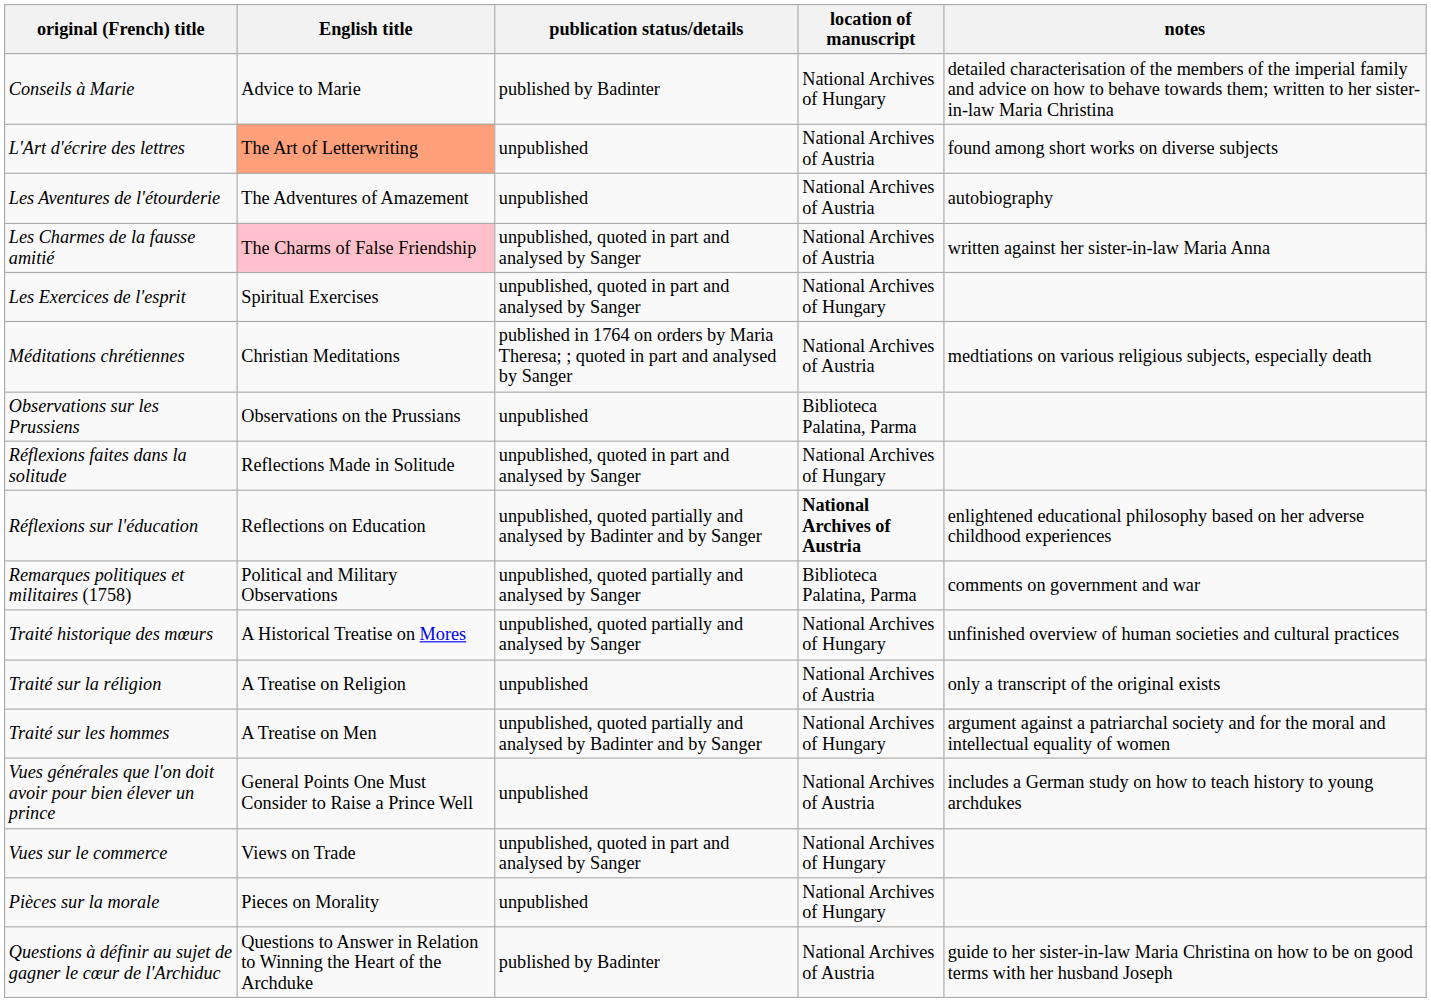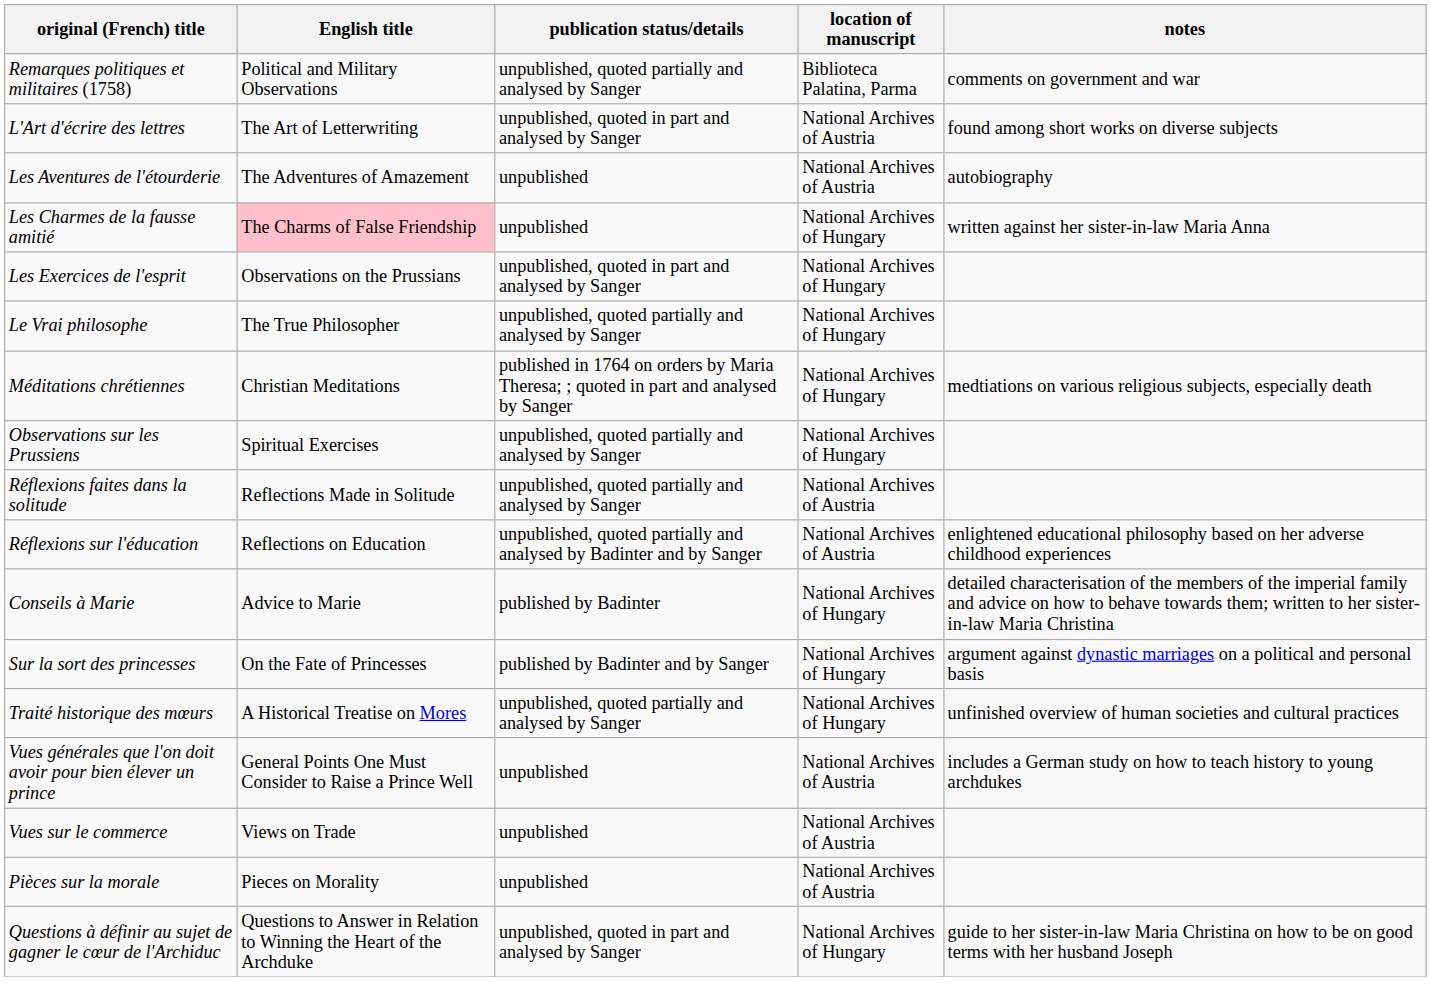rows swapped: Conseils à Marie <-> Remarques politiques et militaires (1758)
L'Art d'écrire des lettres | English title: lightsalmon background -> no background
L'Art d'écrire des lettres | publication status/details: unpublished -> unpublished, quoted in part and analysed by Sanger
Les Charmes de la fausse amitié | publication status/details: unpublished, quoted in part and analysed by Sanger -> unpublished
Les Charmes de la fausse amitié | location of manuscript: National Archives of Austria -> National Archives of Hungary
Les Exercices de l'esprit | English title: Spiritual Exercises -> Observations on the Prussians
+ row: Le Vrai philosophe | The True Philosopher | unpublished, quoted partially and analysed by Sanger | National Archives of Hungary
Méditations chrétiennes | location of manuscript: National Archives of Austria -> National Archives of Hungary
Observations sur les Prussiens | English title: Observations on the Prussians -> Spiritual Exercises
Observations sur les Prussiens | publication status/details: unpublished -> unpublished, quoted partially and analysed by Sanger
Observations sur les Prussiens | location of manuscript: Biblioteca Palatina, Parma -> National Archives of Hungary
Réflexions faites dans la solitude | publication status/details: unpublished, quoted in part and analysed by Sanger -> unpublished, quoted partially and analysed by Sanger
Réflexions faites dans la solitude | location of manuscript: National Archives of Hungary -> National Archives of Austria
Réflexions sur l'éducation | location of manuscript: bold -> normal
+ row: Sur la sort des princesses | On the Fate of Princesses | published by Badinter and by Sanger | National Archives of Hungary | argument against dynastic marriages on a political and personal basis
- row: Traité sur la réligion | A Treatise on Religion | unpublished | National Archives of Austria | only a transcript of the original exists
- row: Traité sur les hommes | A Treatise on Men | unpublished, quoted partially and analysed by Badinter and by Sanger | National Archives of Hungary | argument against a patriarchal society and for the moral and intellectual equality of women
Vues sur le commerce | publication status/details: unpublished, quoted in part and analysed by Sanger -> unpublished
Vues sur le commerce | location of manuscript: National Archives of Hungary -> National Archives of Austria
Pièces sur la morale | location of manuscript: National Archives of Hungary -> National Archives of Austria
Questions à définir au sujet de gagner le cœur de l'Archiduc | publication status/details: published by Badinter -> unpublished, quoted in part and analysed by Sanger
Questions à définir au sujet de gagner le cœur de l'Archiduc | location of manuscript: National Archives of Austria -> National Archives of Hungary
